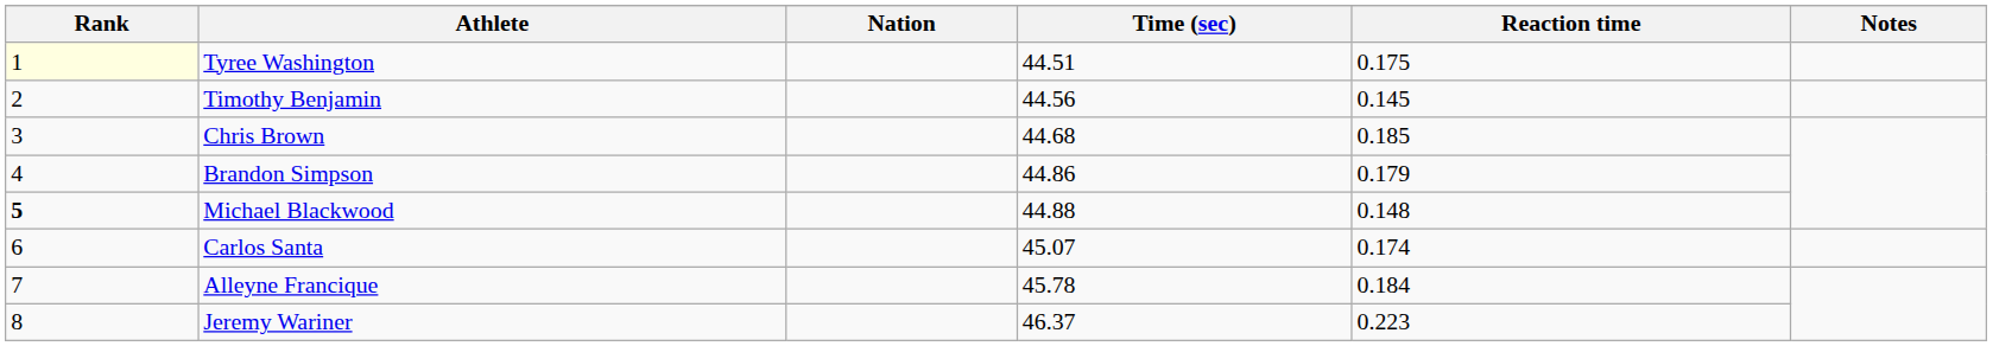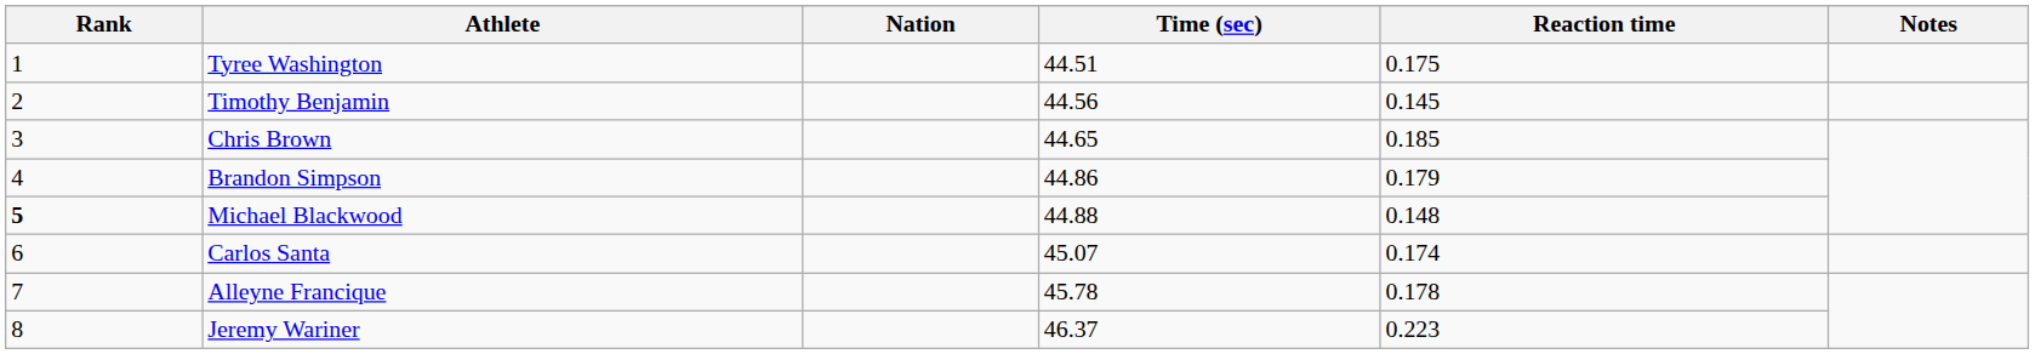Tyree Washington | Rank: lightyellow background -> no background
Chris Brown | Time (sec): 44.68 -> 44.65
Alleyne Francique | Reaction time: 0.184 -> 0.178
